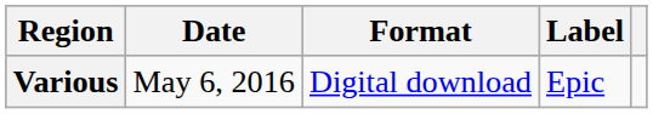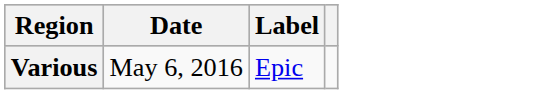- column: Format | Digital download
